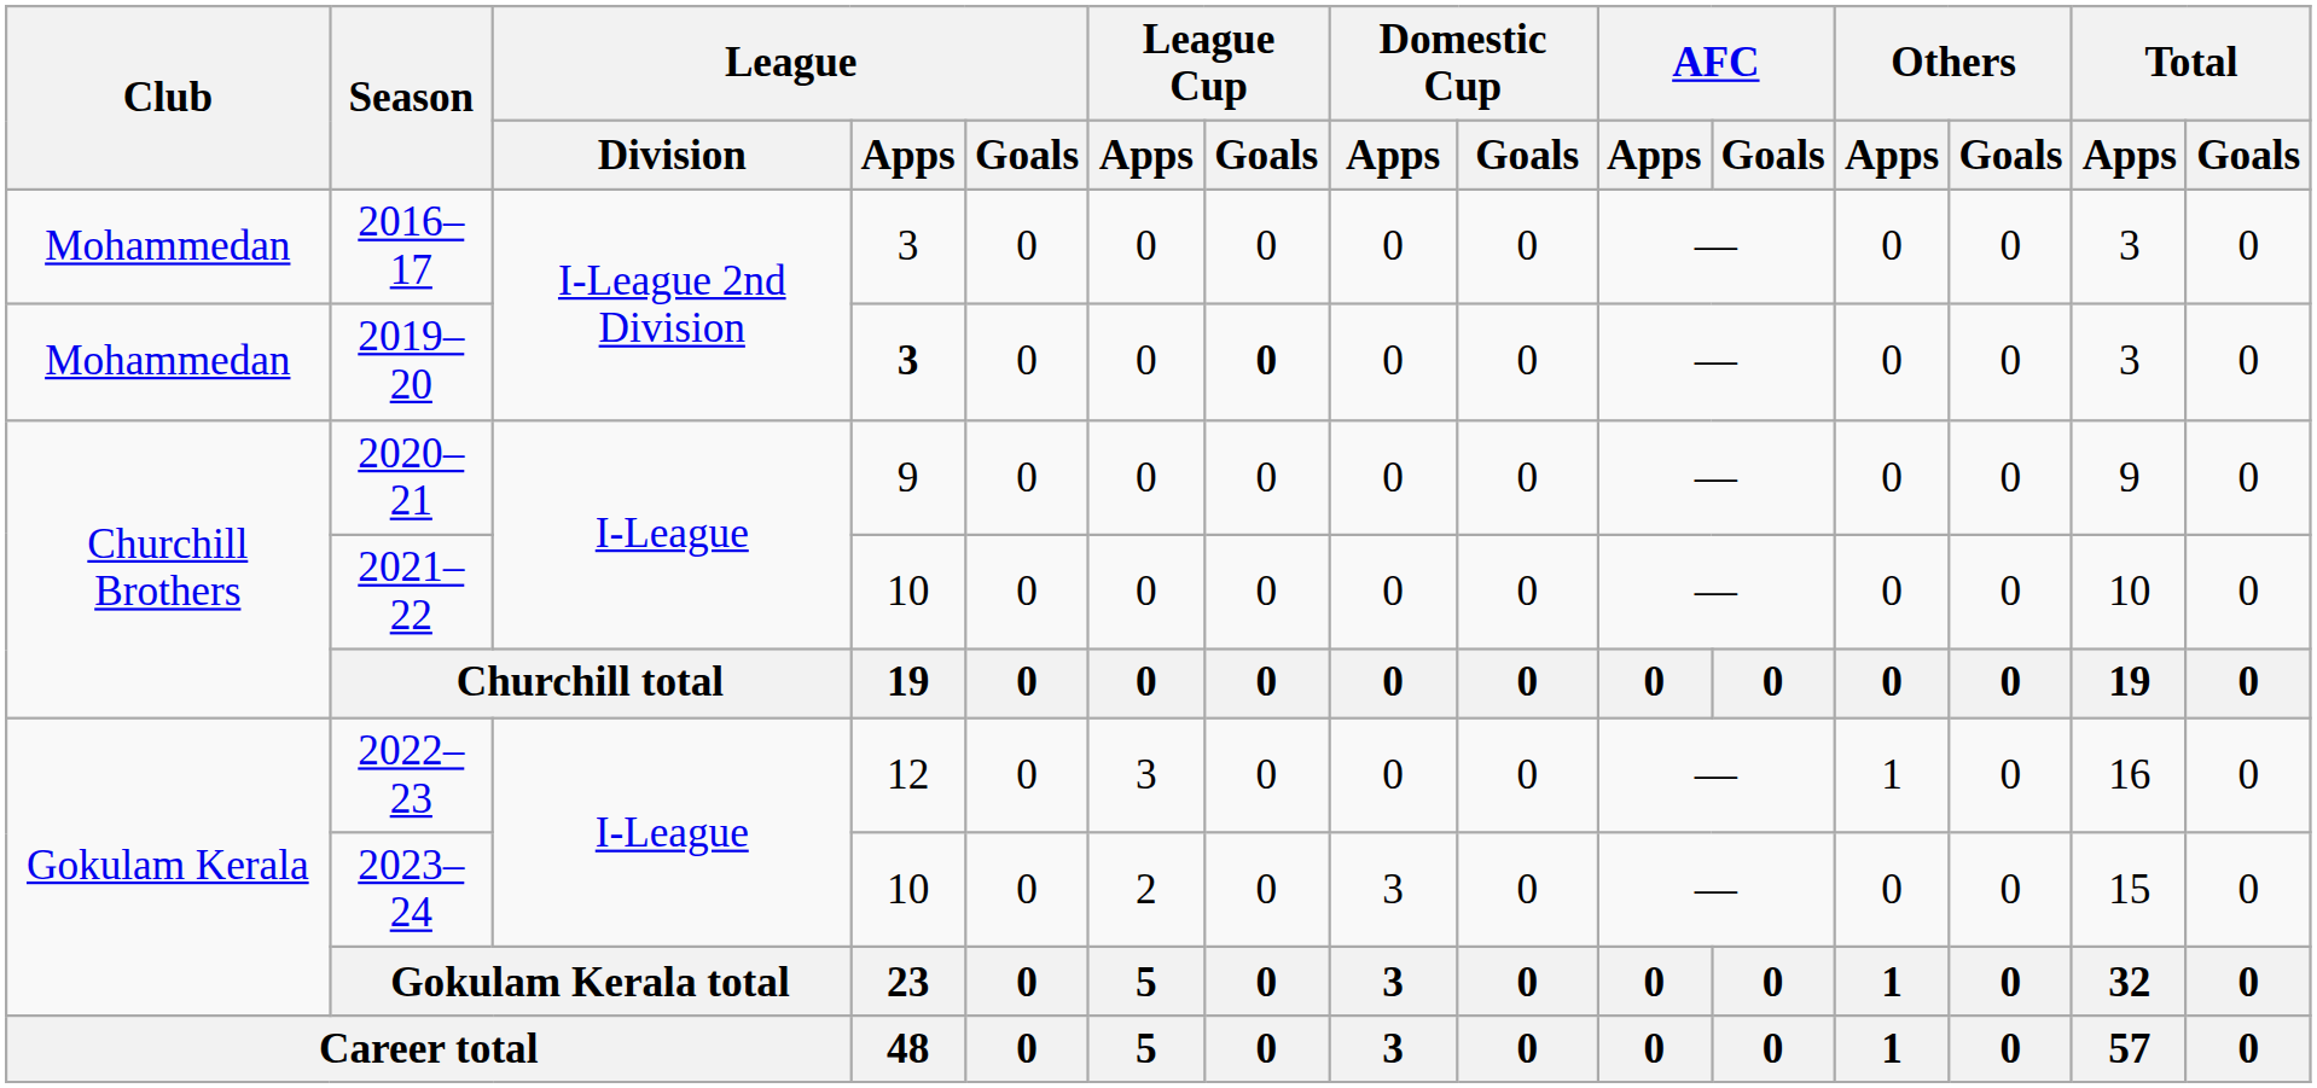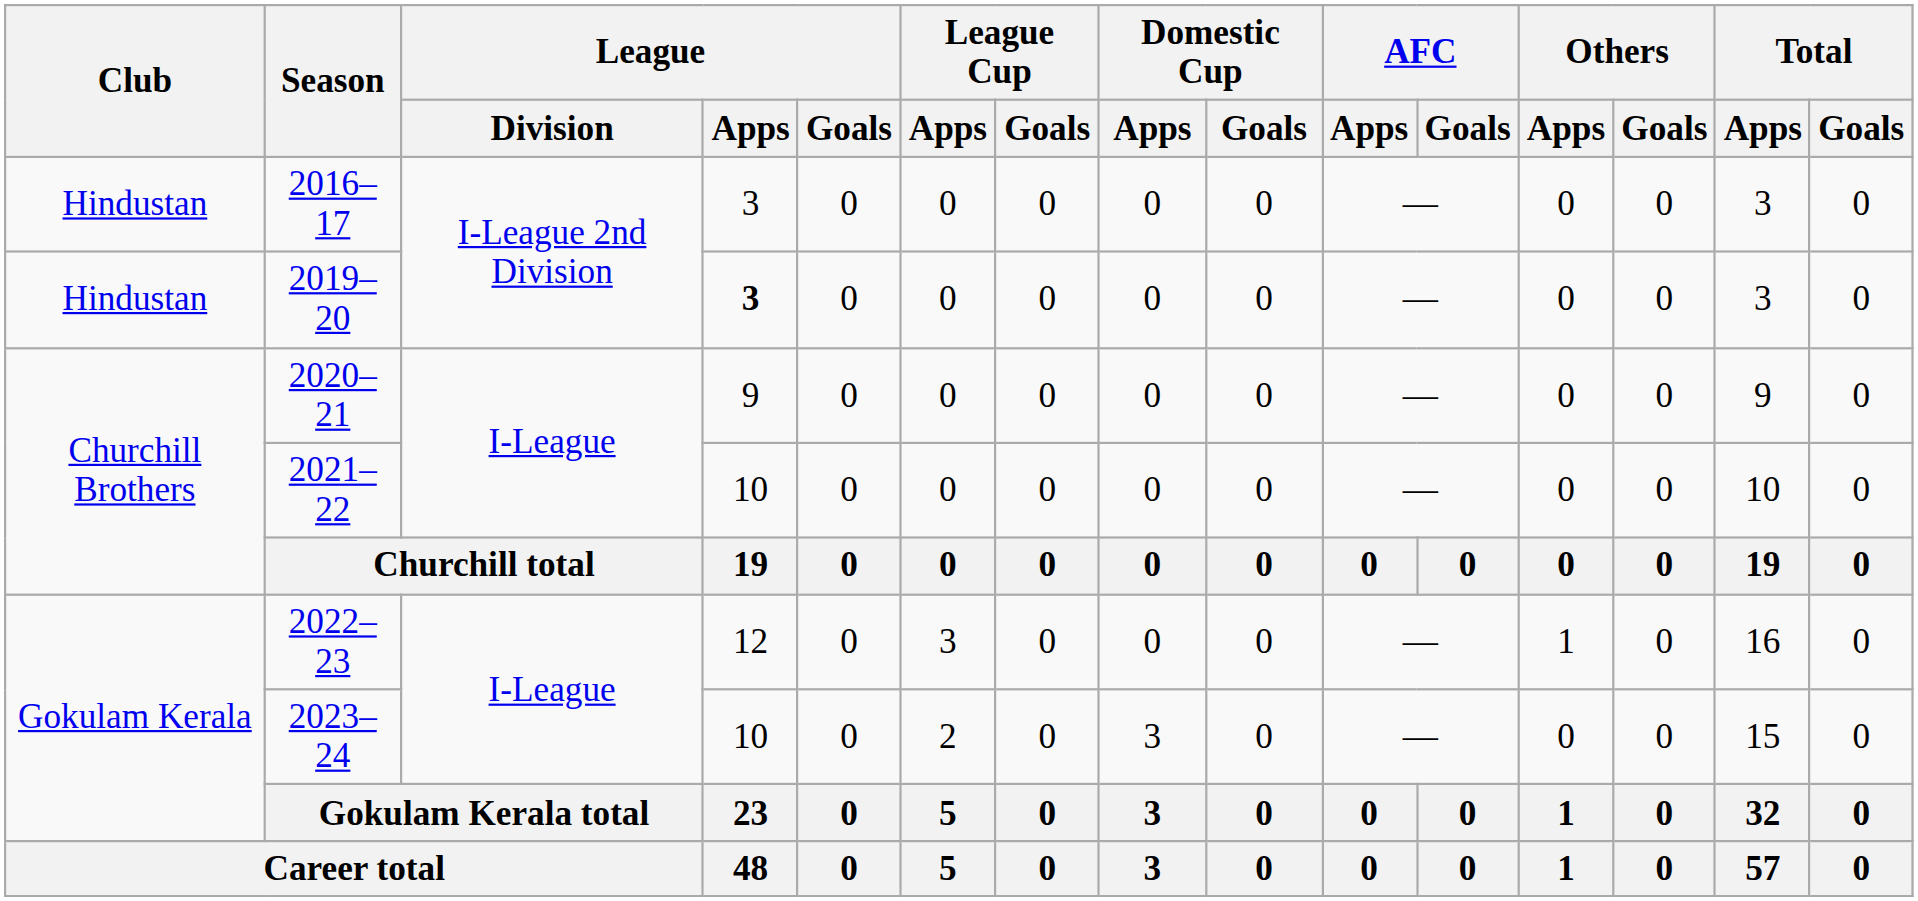2016–17 | Club: Mohammedan -> Hindustan
2019–20 | Club: Mohammedan -> Hindustan
2019–20 | League Cup / Goals: bold -> normal
